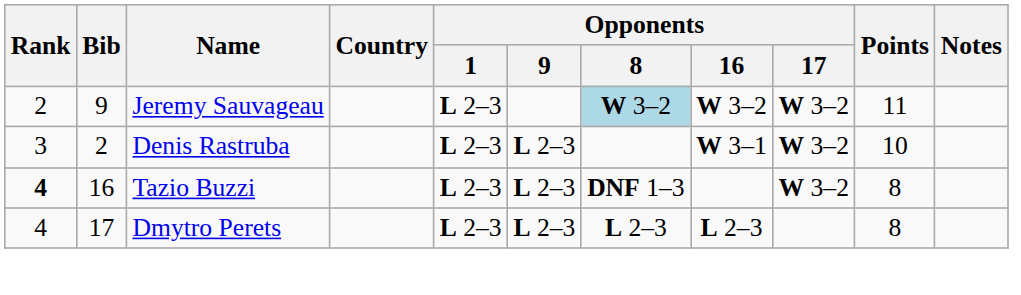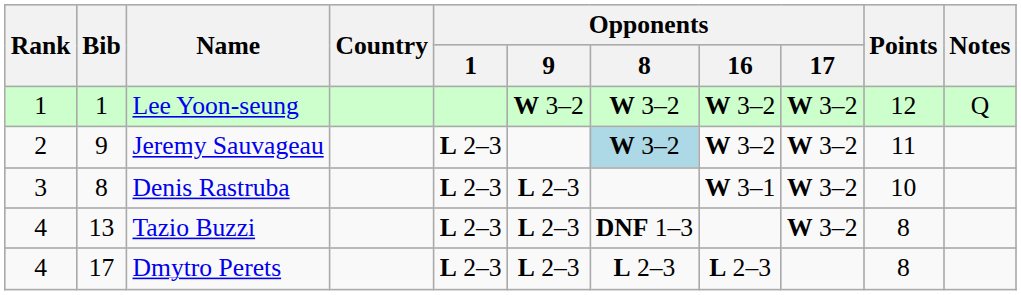+ row: 1 | 1 | Lee Yoon-seung | W 3–2 | W 3–2 | W 3–2 | W 3–2 | 12 | Q
Denis Rastruba | Bib: 2 -> 8
Tazio Buzzi | Rank: bold -> normal
Tazio Buzzi | Bib: 16 -> 13
